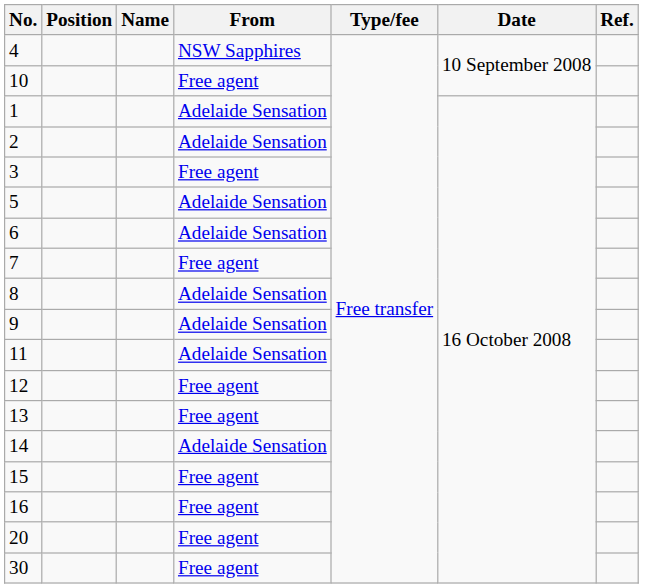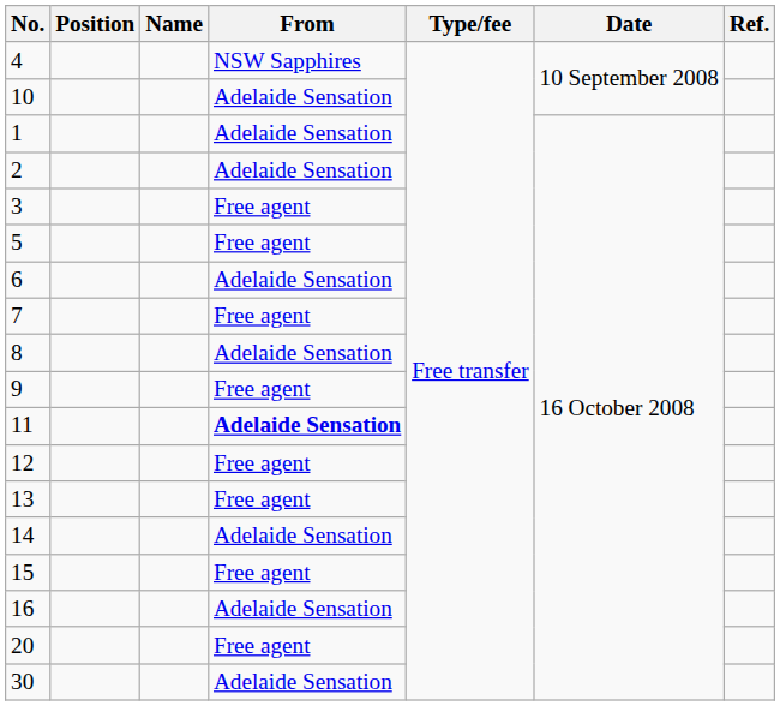10 | From: Free agent -> Adelaide Sensation
5 | From: Adelaide Sensation -> Free agent
9 | From: Adelaide Sensation -> Free agent
11 | From: normal -> bold
16 | From: Free agent -> Adelaide Sensation
30 | From: Free agent -> Adelaide Sensation
